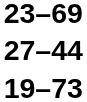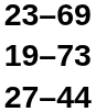rows swapped: 19–73 <-> 27–44
